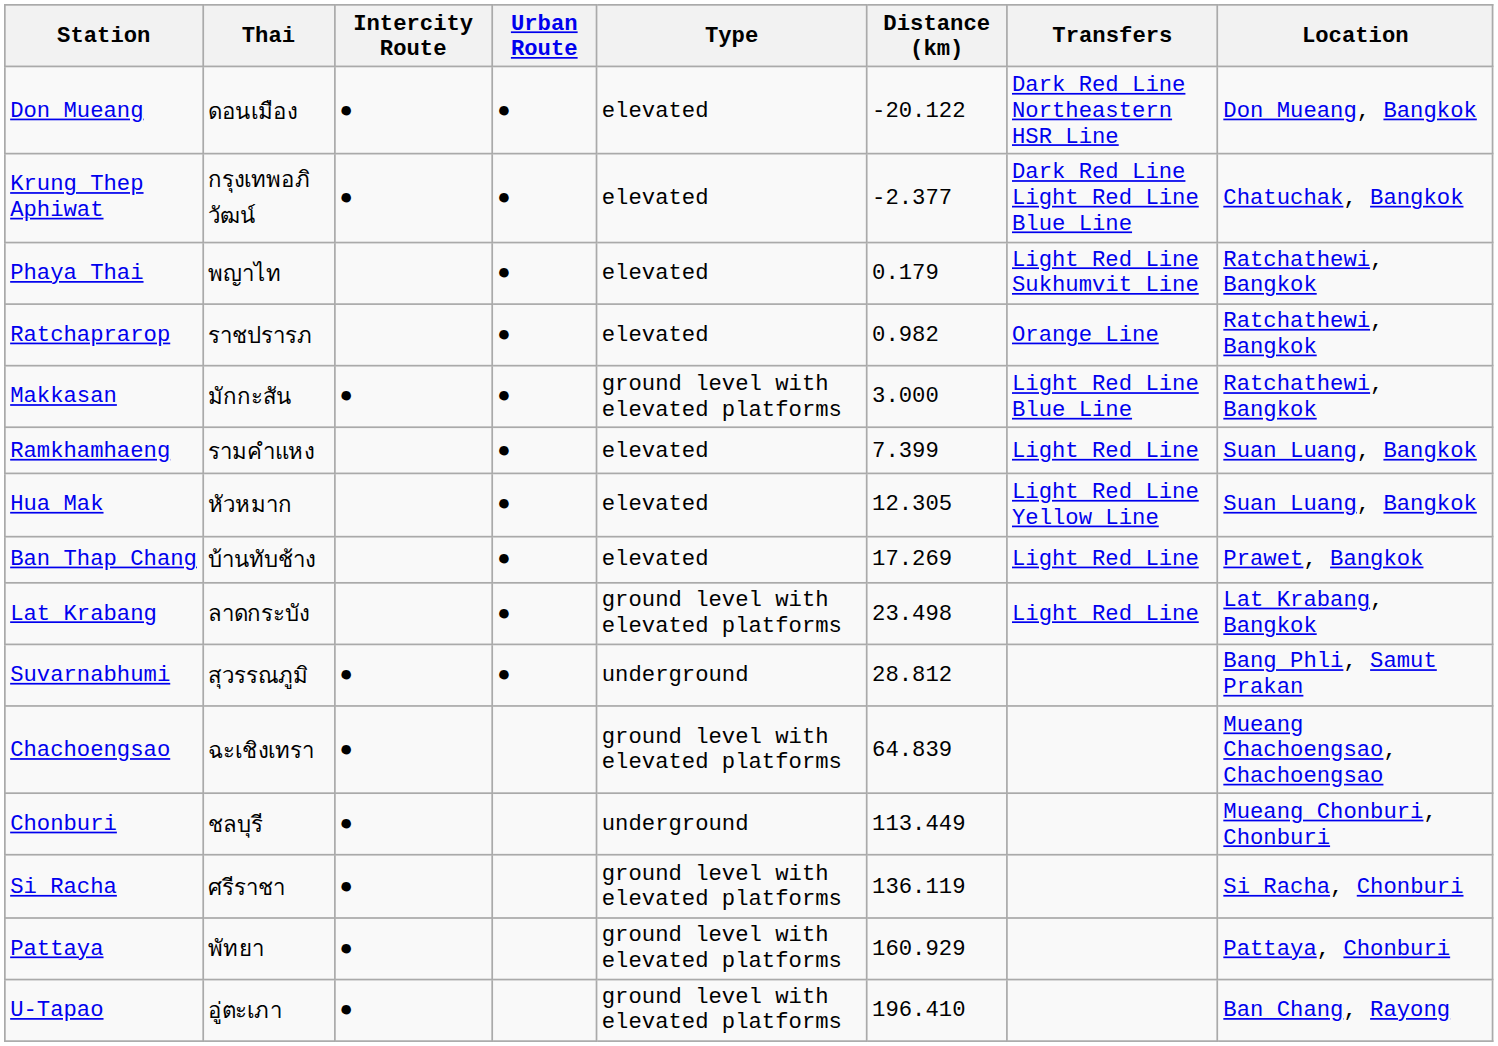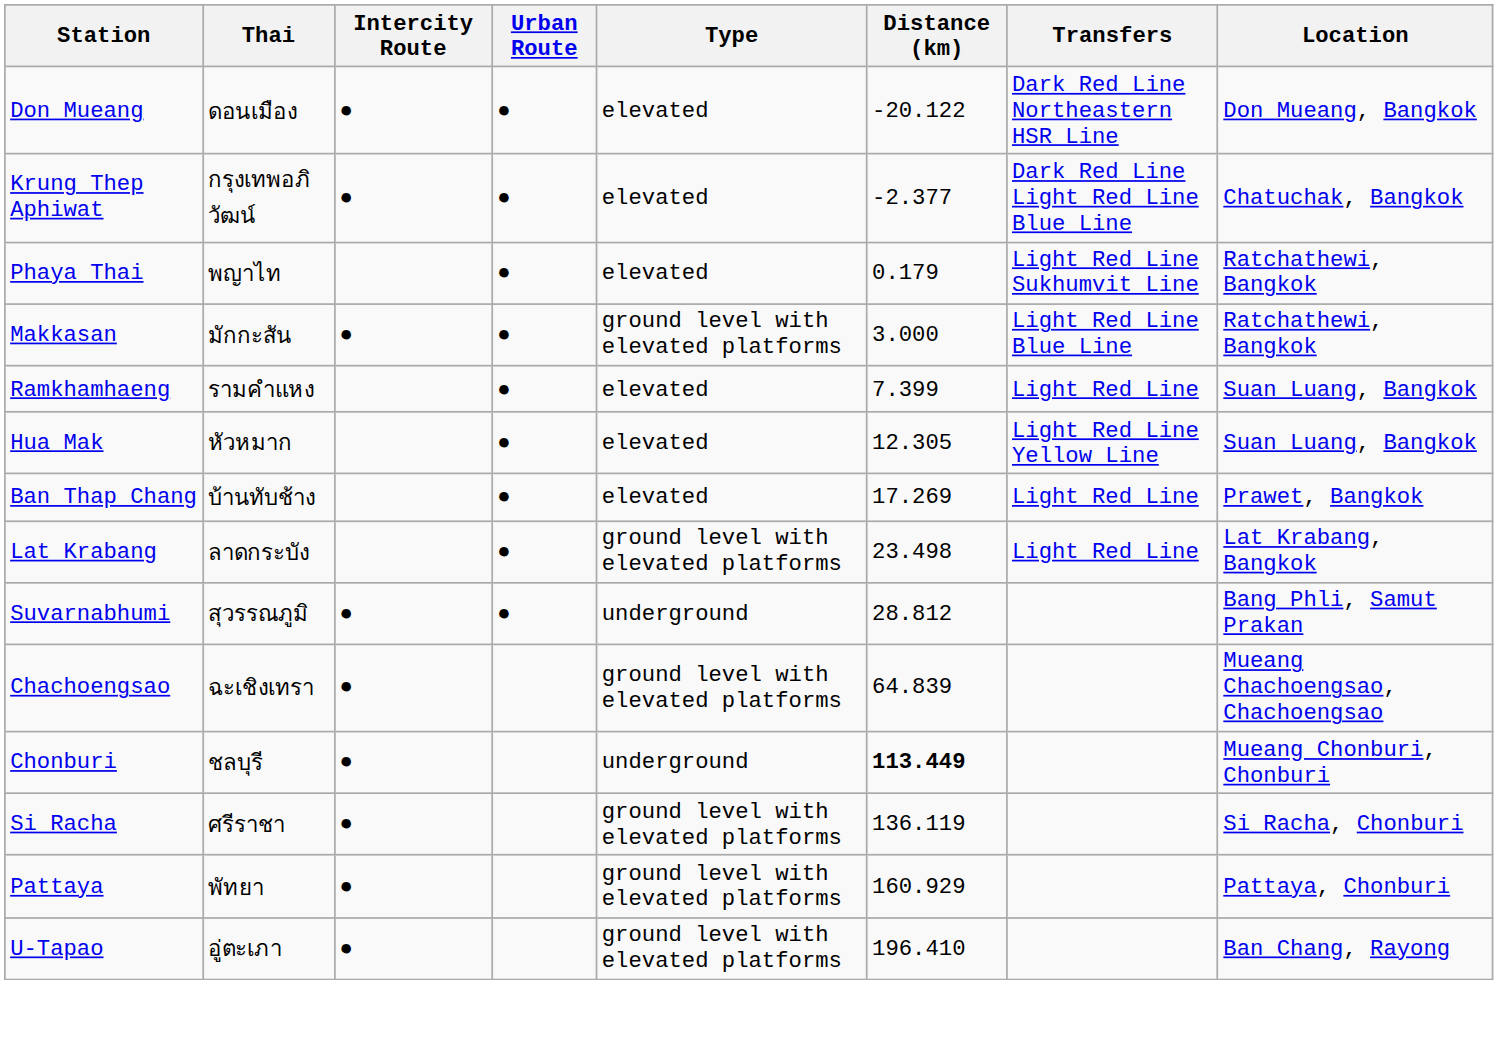- row: Ratchaprarop | ราชปรารภ | ● | elevated | 0.982 | Orange Line | Ratchathewi, Bangkok
Chonburi | Distance (km): normal -> bold
